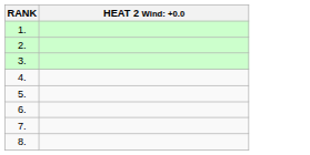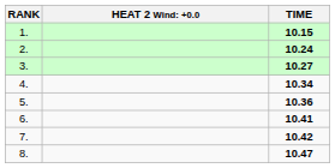+ column: TIME | 10.15 | 10.24 | 10.27 | 10.34 | 10.36 | 10.41 | 10.42 | 10.47
